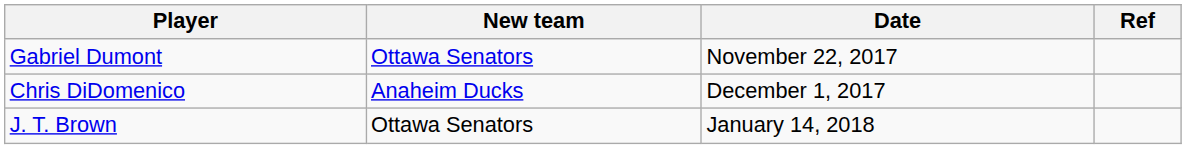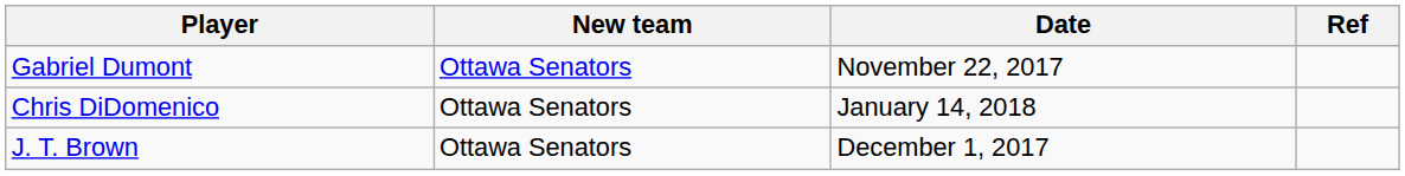Chris DiDomenico | New team: Anaheim Ducks -> Ottawa Senators
Chris DiDomenico | Date: December 1, 2017 -> January 14, 2018
J. T. Brown | Date: January 14, 2018 -> December 1, 2017
